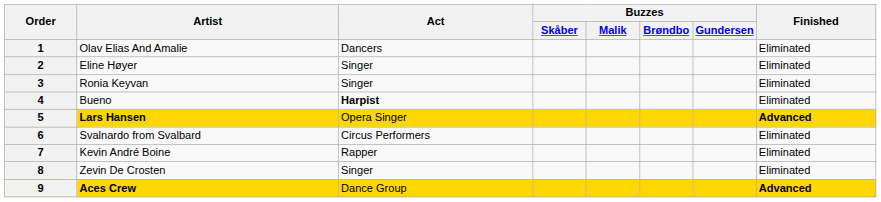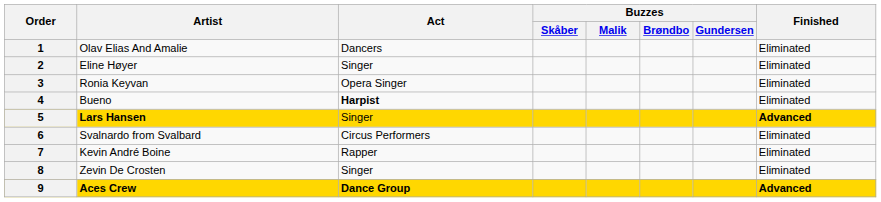3 | Act: Singer -> Opera Singer
5 | Act: Opera Singer -> Singer
9 | Act: normal -> bold
